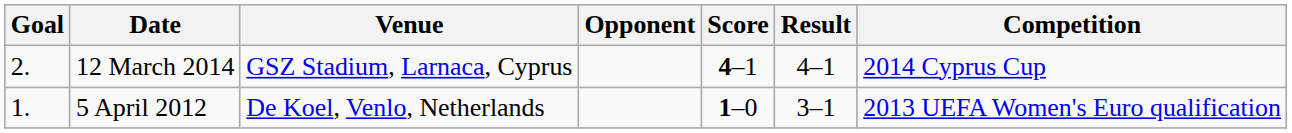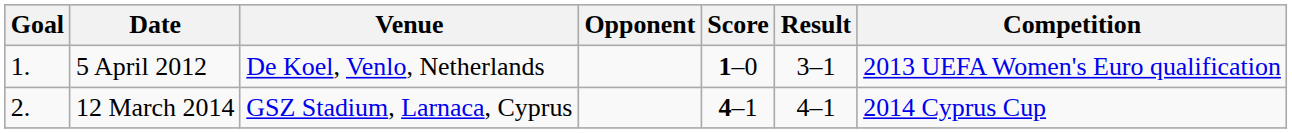rows swapped: 5 April 2012 <-> 12 March 2014
